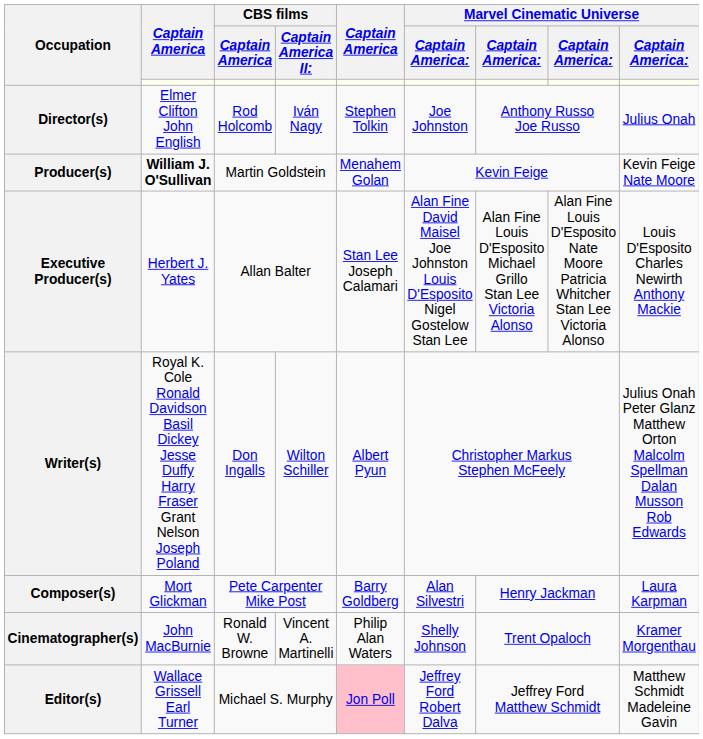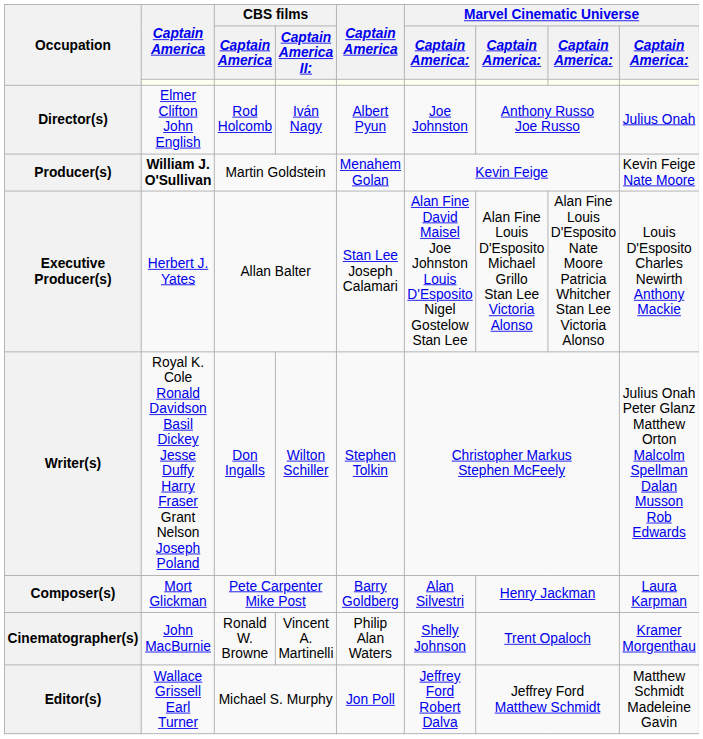Director(s) | column 5: Stephen Tolkin -> Albert Pyun
Writer(s) | column 5: Albert Pyun -> Stephen Tolkin
Editor(s) | column 5: pink background -> no background
